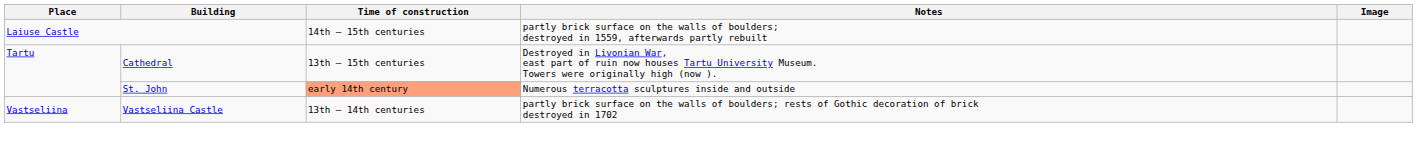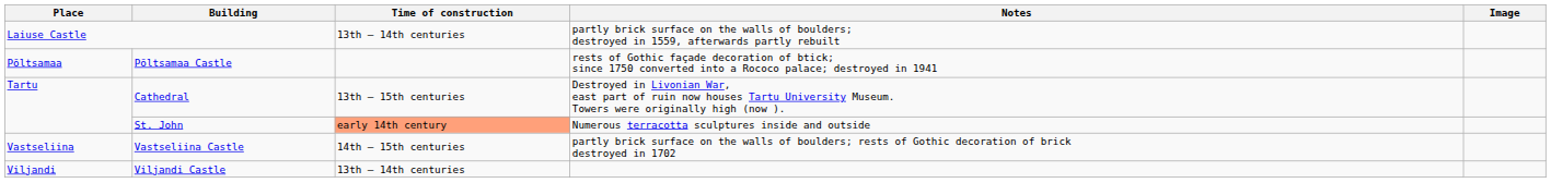Laiuse Castle | Time of construction: 14th – 15th centuries -> 13th – 14th centuries
+ row: Põltsamaa | Põltsamaa Castle | rests of Gothic façade decoration of btick; since 1750 converted into a Rococo palace; destroyed in 1941
Vastseliina Castle | Time of construction: 13th – 14th centuries -> 14th – 15th centuries
+ row: Viljandi | Viljandi Castle | 13th – 14th centuries
